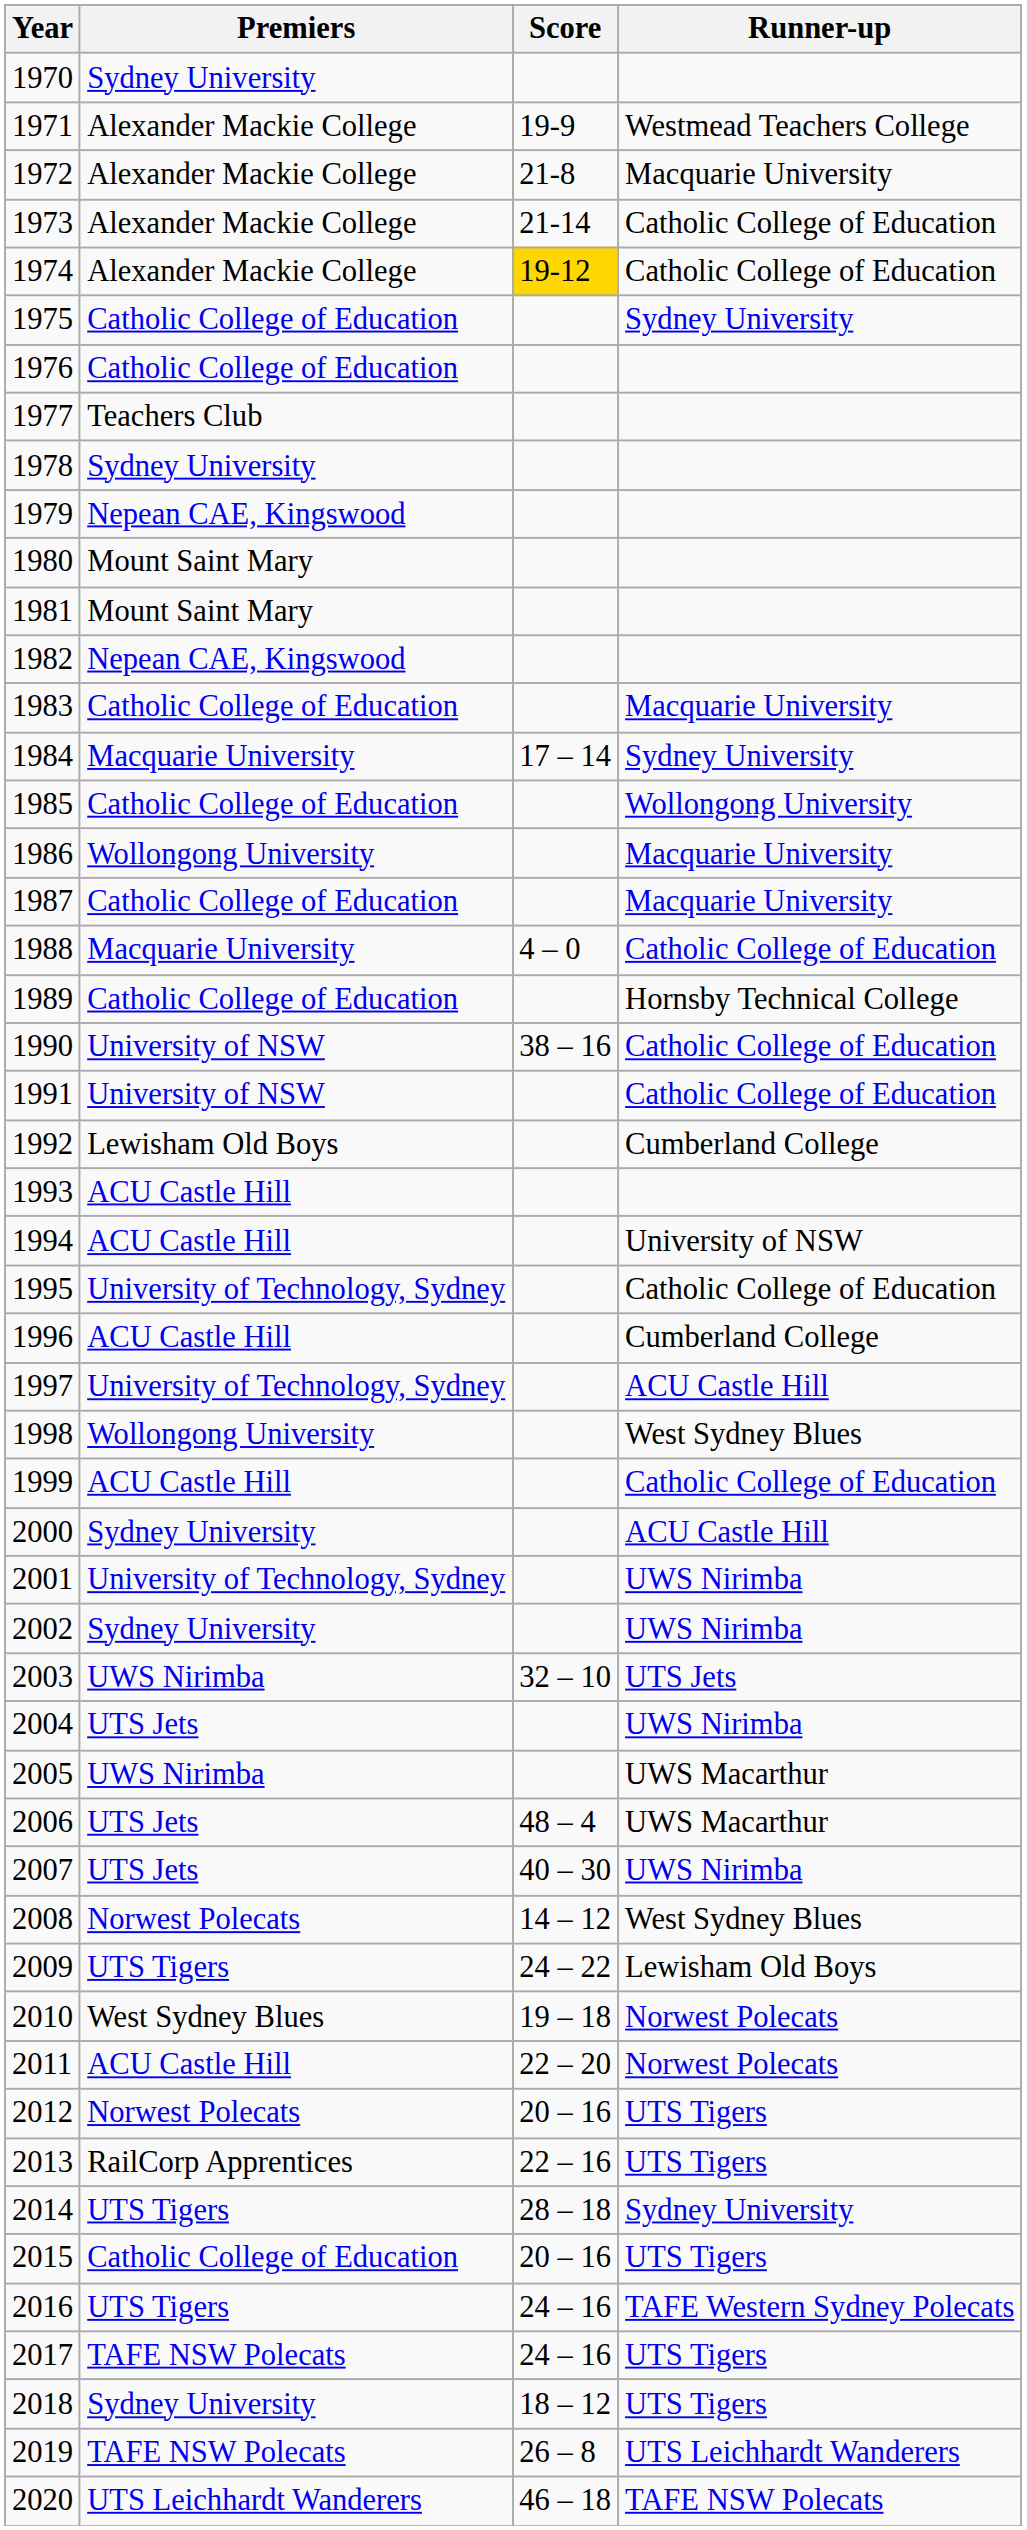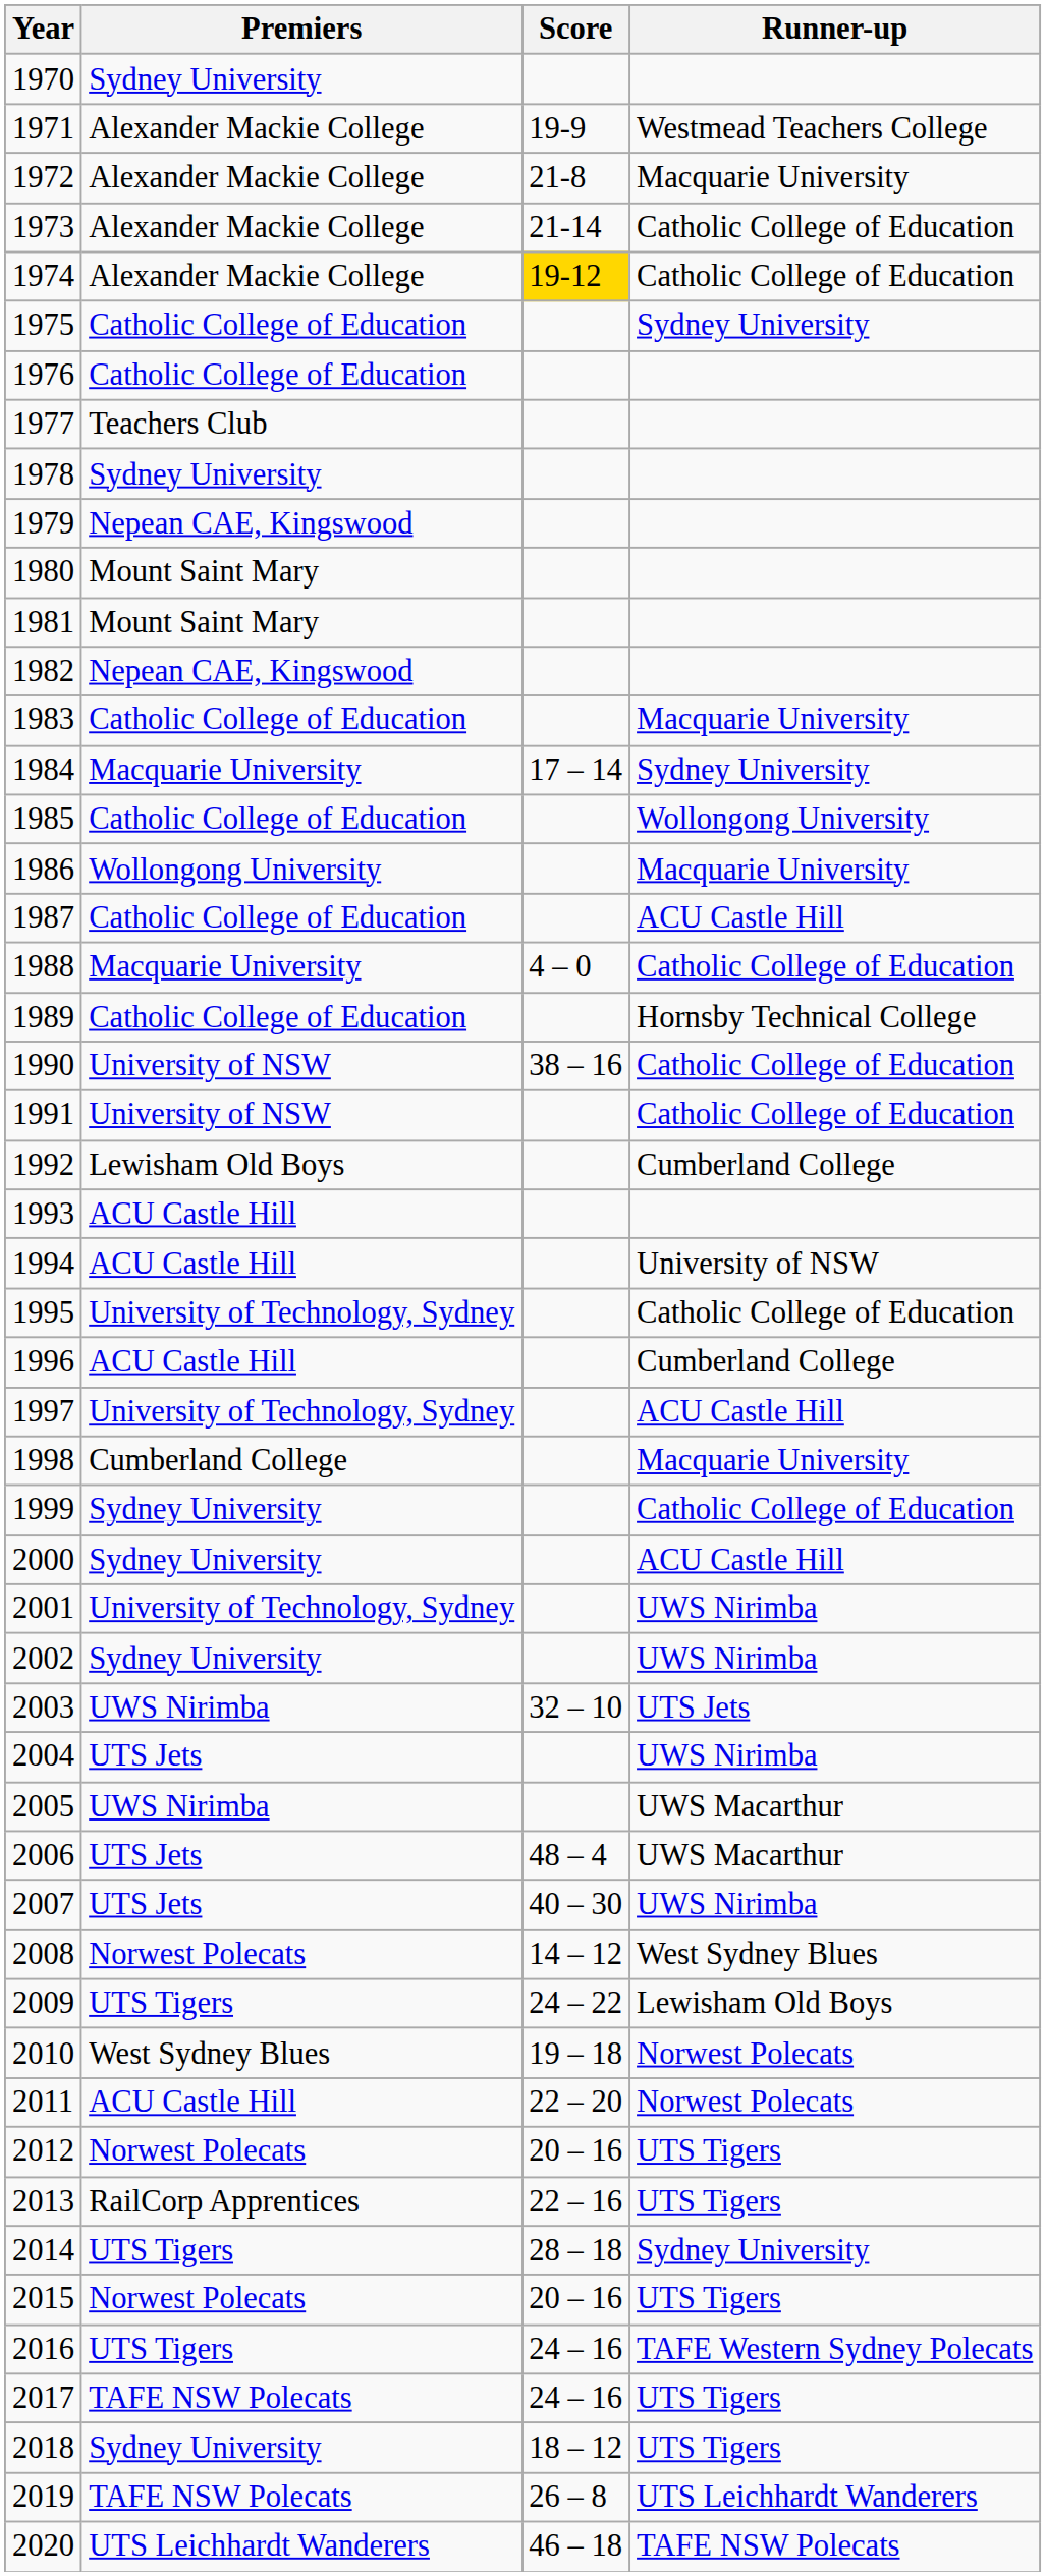1987 | Runner-up: Macquarie University -> ACU Castle Hill
1998 | Premiers: Wollongong University -> Cumberland College
1998 | Runner-up: West Sydney Blues -> Macquarie University
1999 | Premiers: ACU Castle Hill -> Sydney University
2015 | Premiers: Catholic College of Education -> Norwest Polecats
